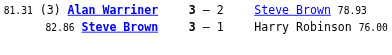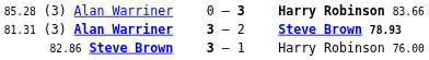+ row: 85.28 (3) Alan Warriner | 0 – 3 | Harry Robinson 83.66
81.31 (3) Alan Warriner | column 3: normal -> bold
